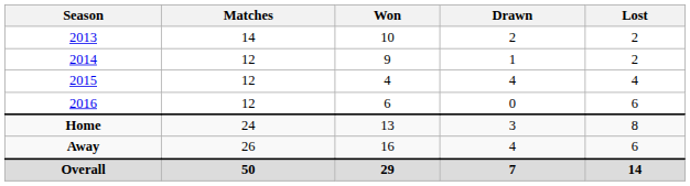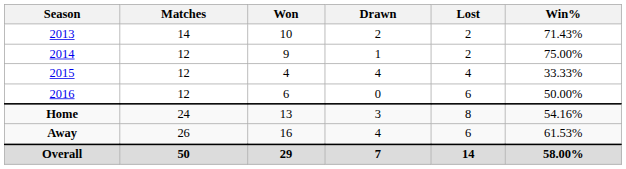+ column: Win% | 71.43% | 75.00% | 33.33% | 50.00% | 54.16% | 61.53% | 58.00%
